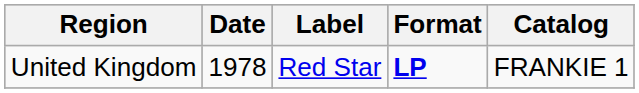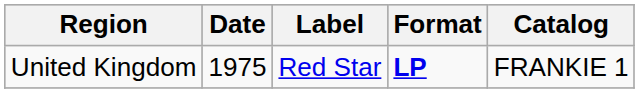United Kingdom | Date: 1978 -> 1975
